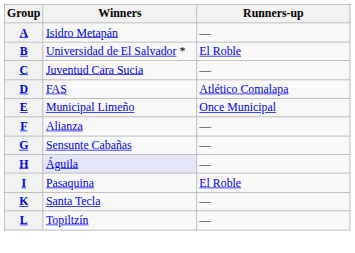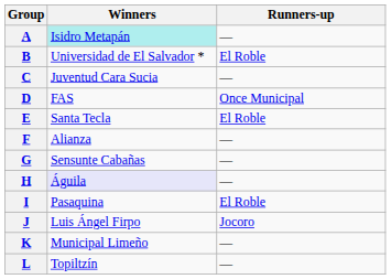A | Winners: no background -> paleturquoise background
D | Runners-up: Atlético Comalapa -> Once Municipal
E | Winners: Municipal Limeño -> Santa Tecla
E | Runners-up: Once Municipal -> El Roble
+ row: J | Luis Ángel Firpo | Jocoro
K | Winners: Santa Tecla -> Municipal Limeño
